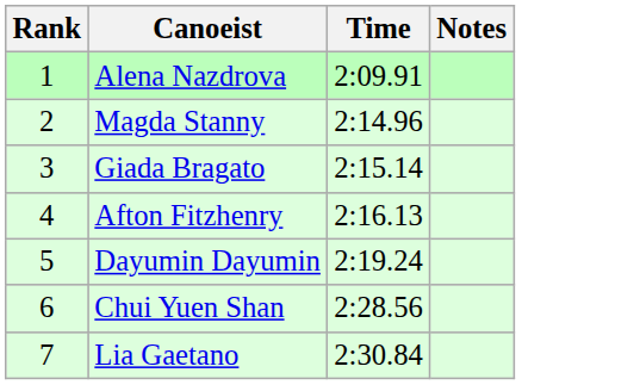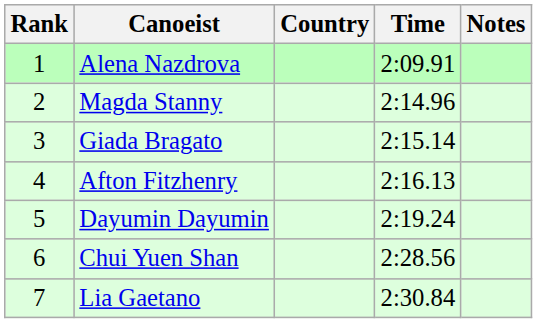+ column: Country
